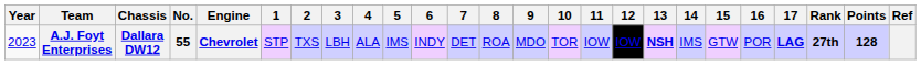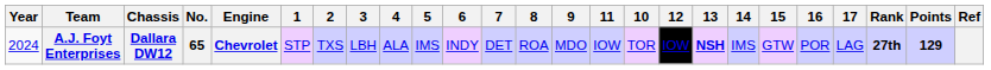columns swapped: 10 <-> 11
A.J. Foyt Enterprises | Year: 2023 -> 2024
A.J. Foyt Enterprises | No.: 55 -> 65
A.J. Foyt Enterprises | 17: bold -> normal
A.J. Foyt Enterprises | Points: 128 -> 129
